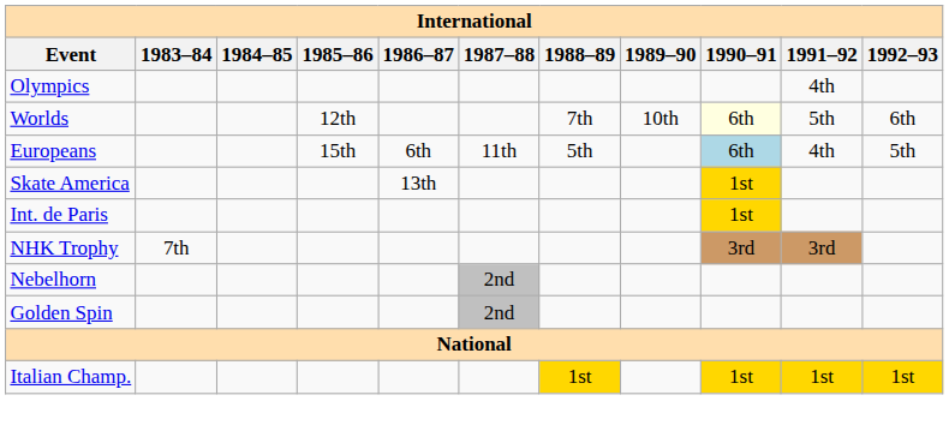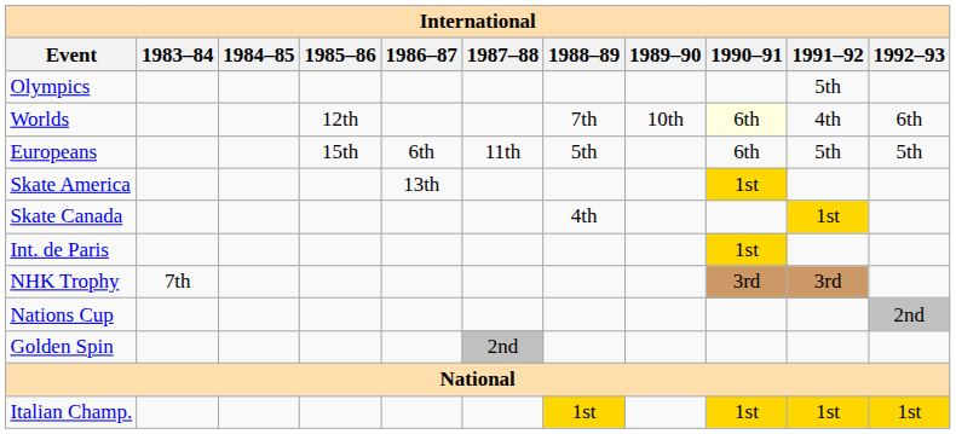Olympics | 1991–92: 4th -> 5th
Worlds | 1991–92: 5th -> 4th
Europeans | 1990–91: lightblue background -> no background
Europeans | 1991–92: 4th -> 5th
+ row: Skate Canada | 4th | 1st
+ row: Nations Cup | 2nd
- row: Nebelhorn | 2nd
